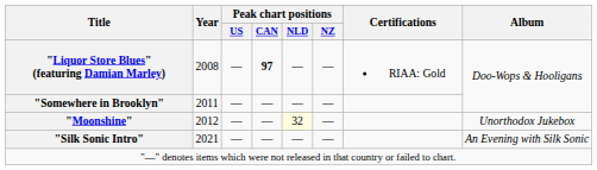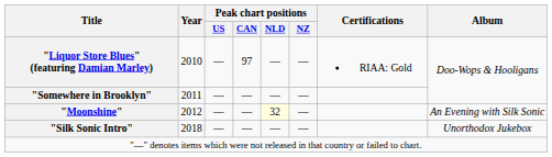"Liquor Store Blues" (featuring Damian Marley) | Year: 2008 -> 2010
"Liquor Store Blues" (featuring Damian Marley) | Peak chart positions / CAN: bold -> normal
"Moonshine" | Album: Unorthodox Jukebox -> An Evening with Silk Sonic
"Silk Sonic Intro" | Year: 2021 -> 2018
"Silk Sonic Intro" | Album: An Evening with Silk Sonic -> Unorthodox Jukebox
